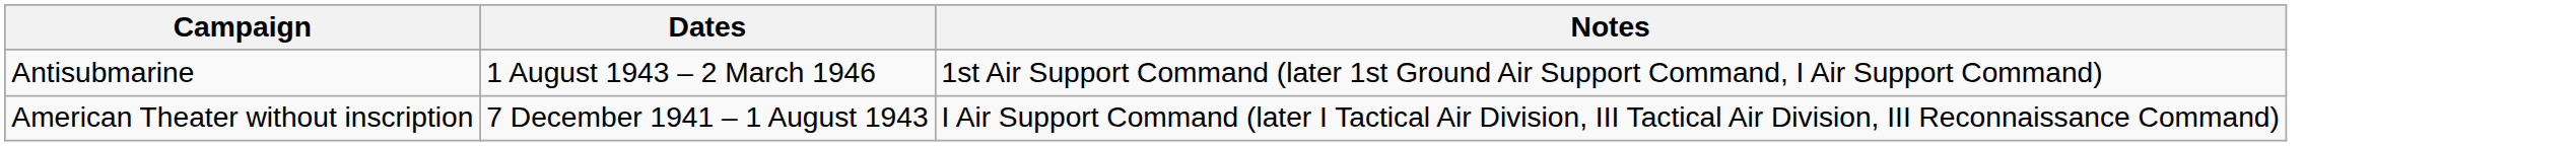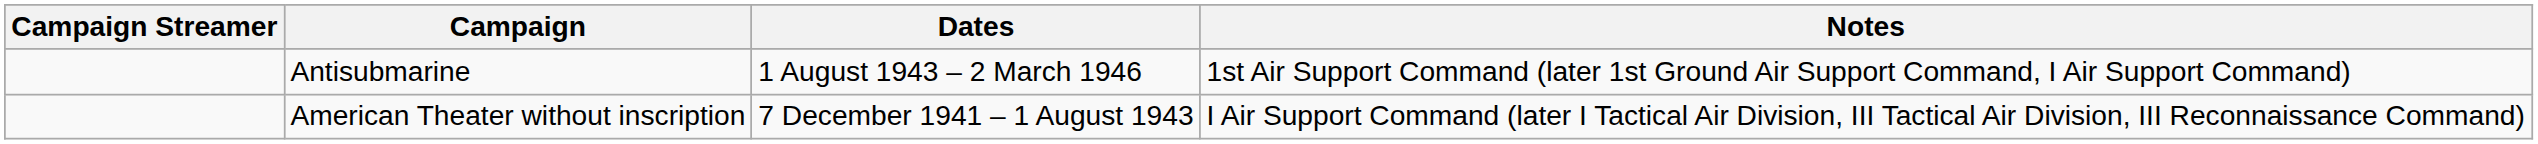+ column: Campaign Streamer
